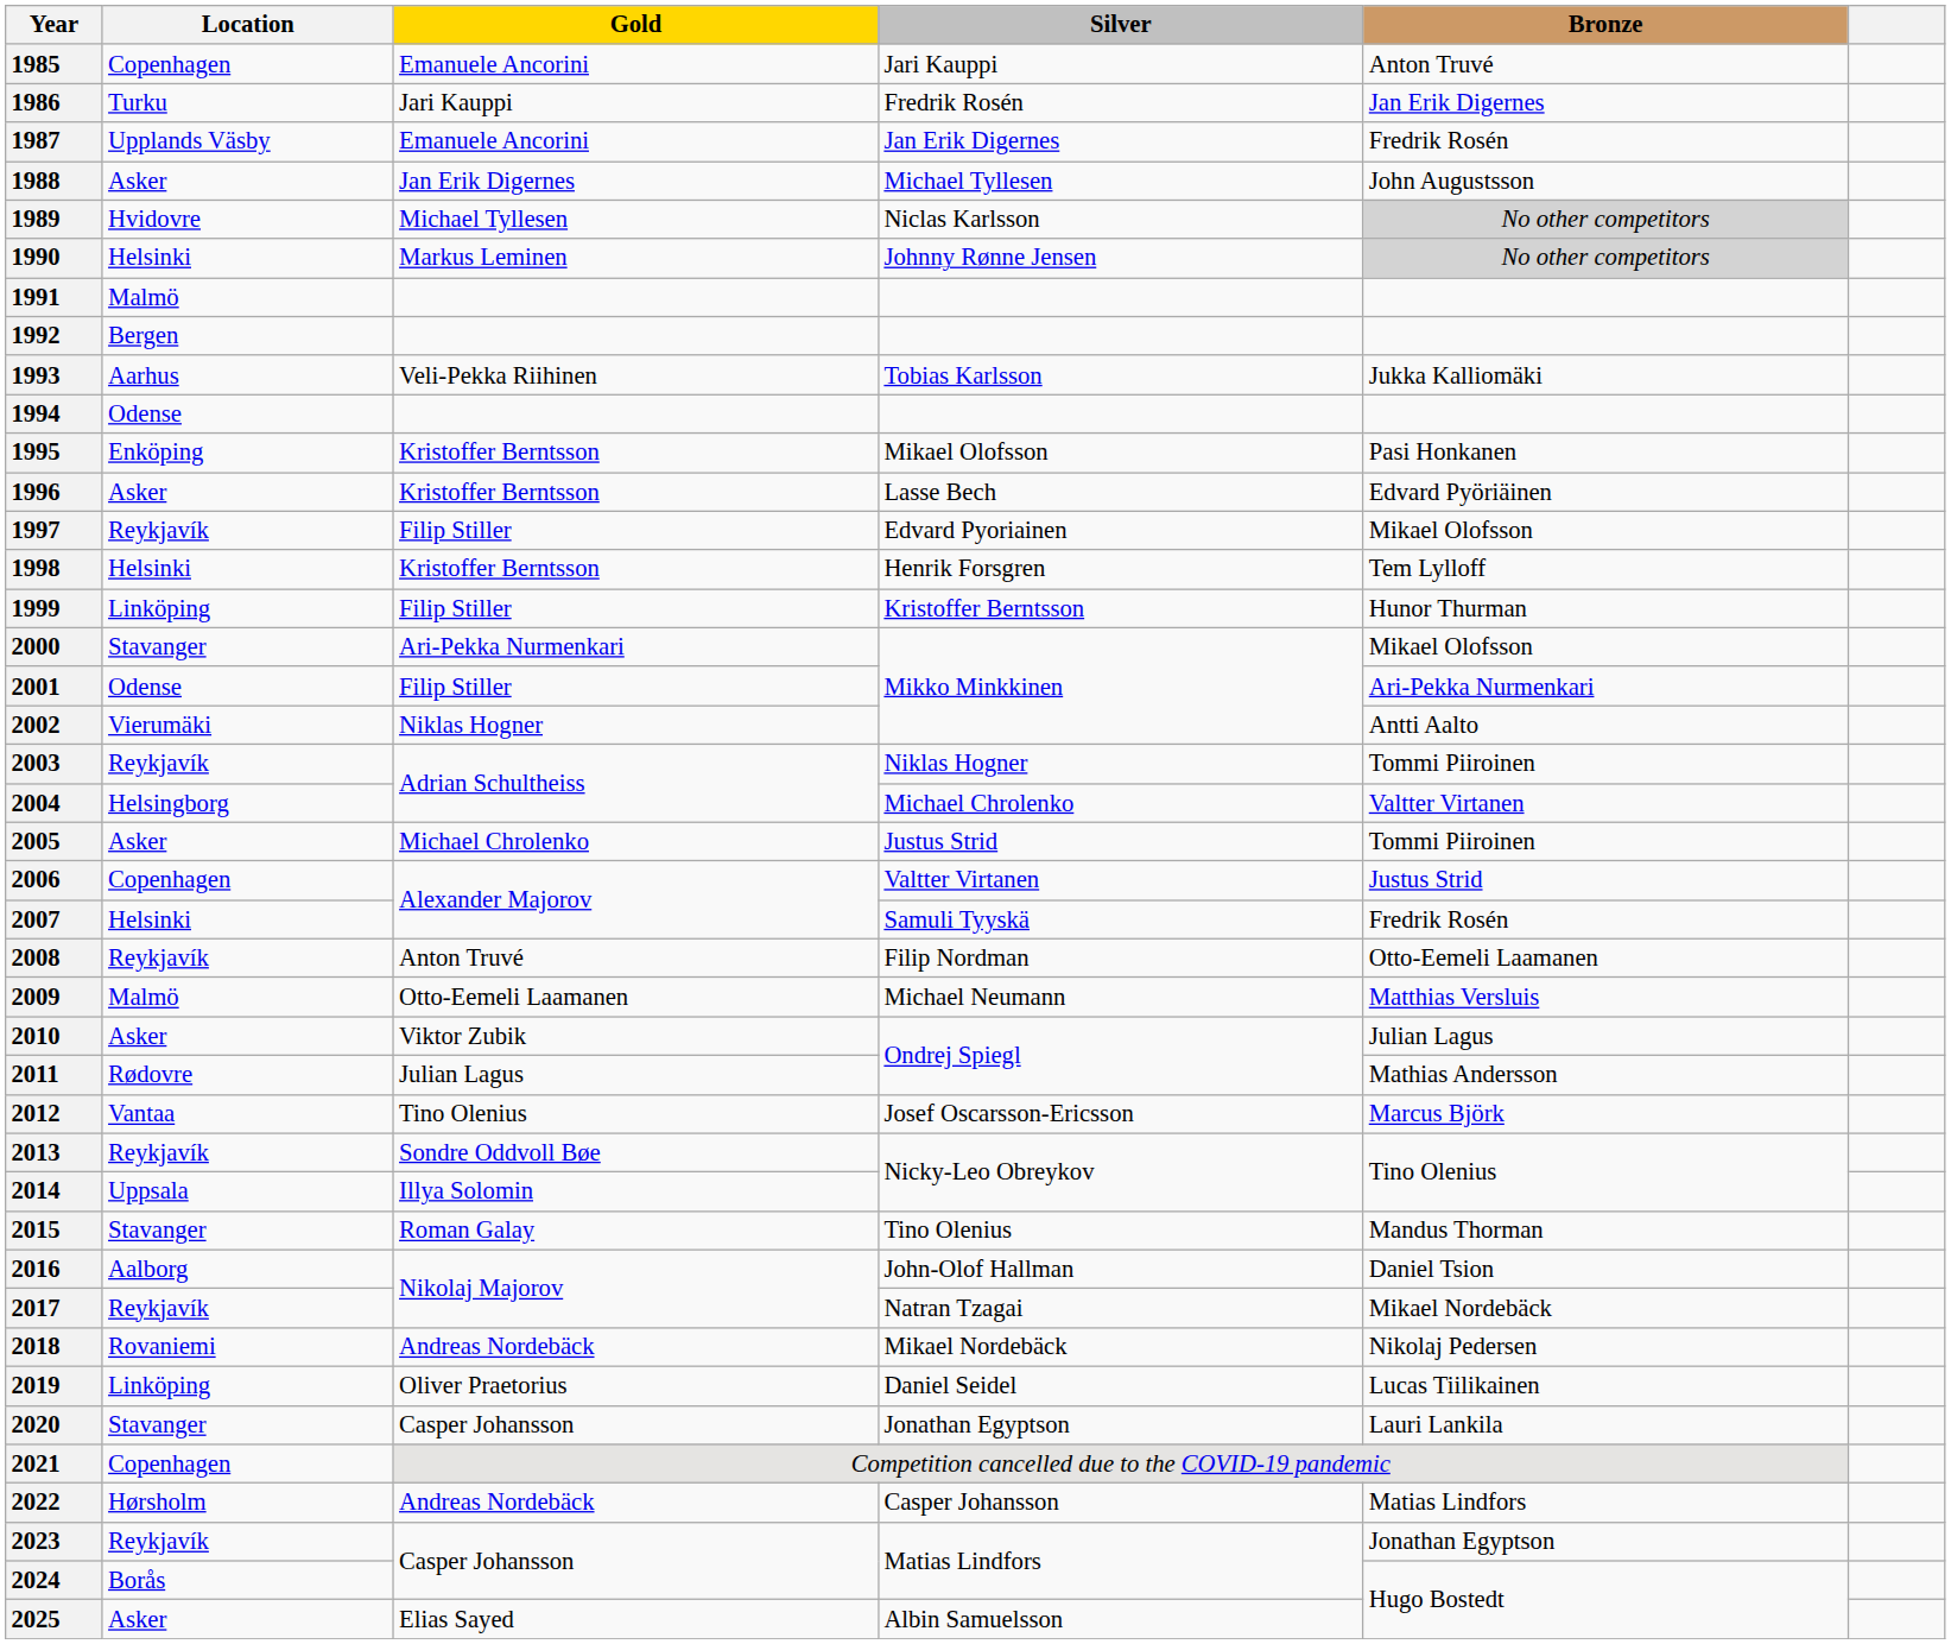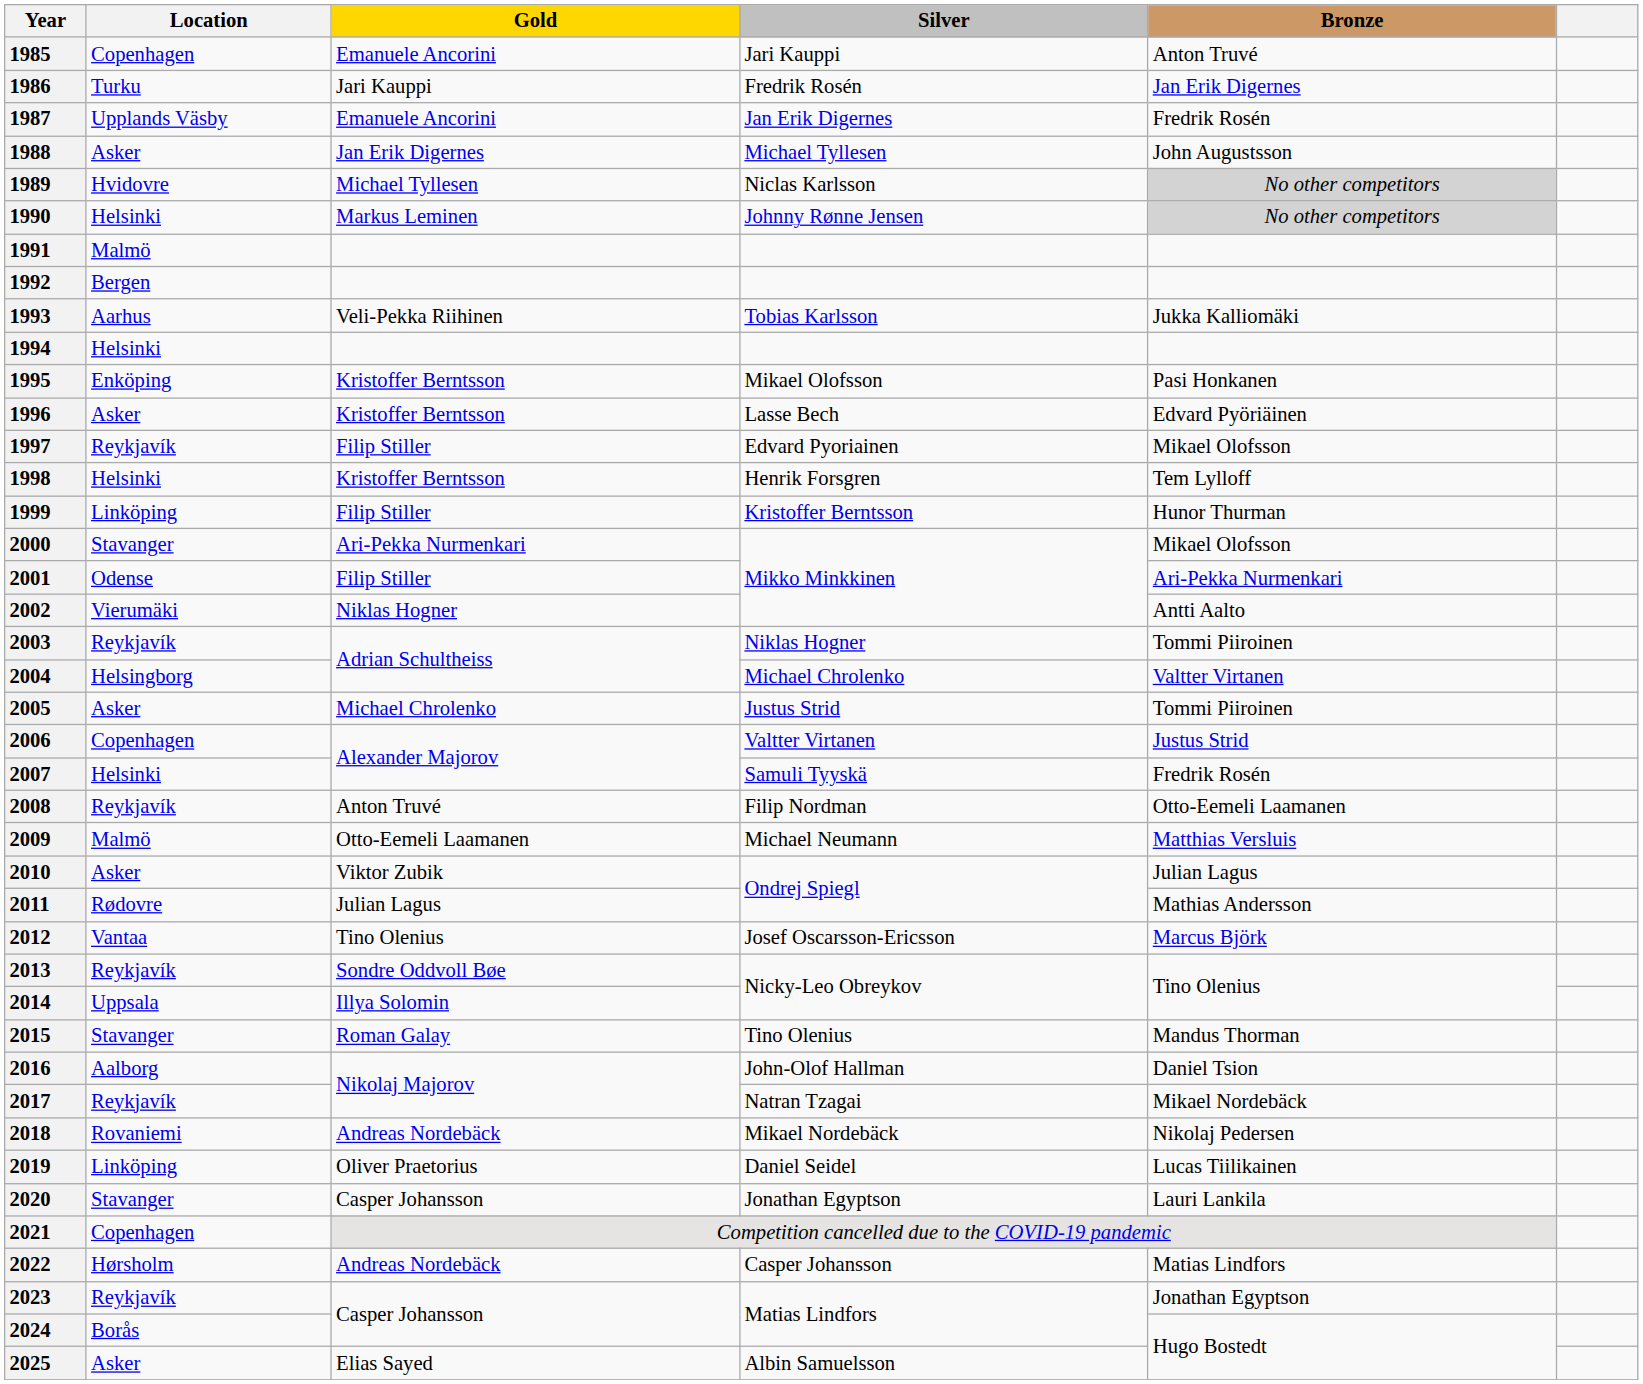1994 | Location: Odense -> Helsinki
